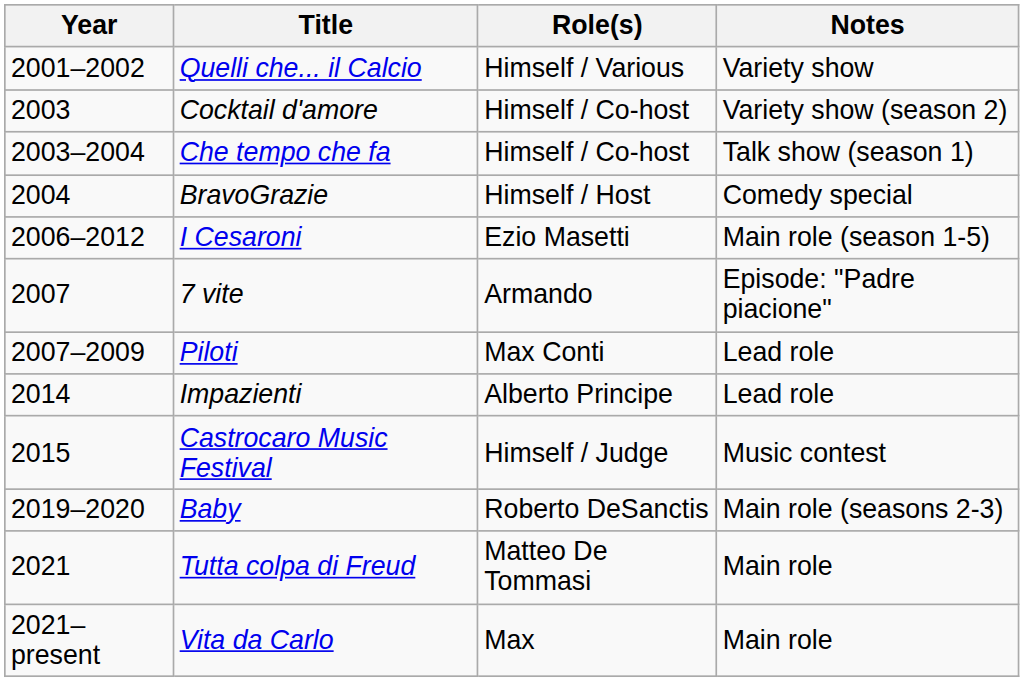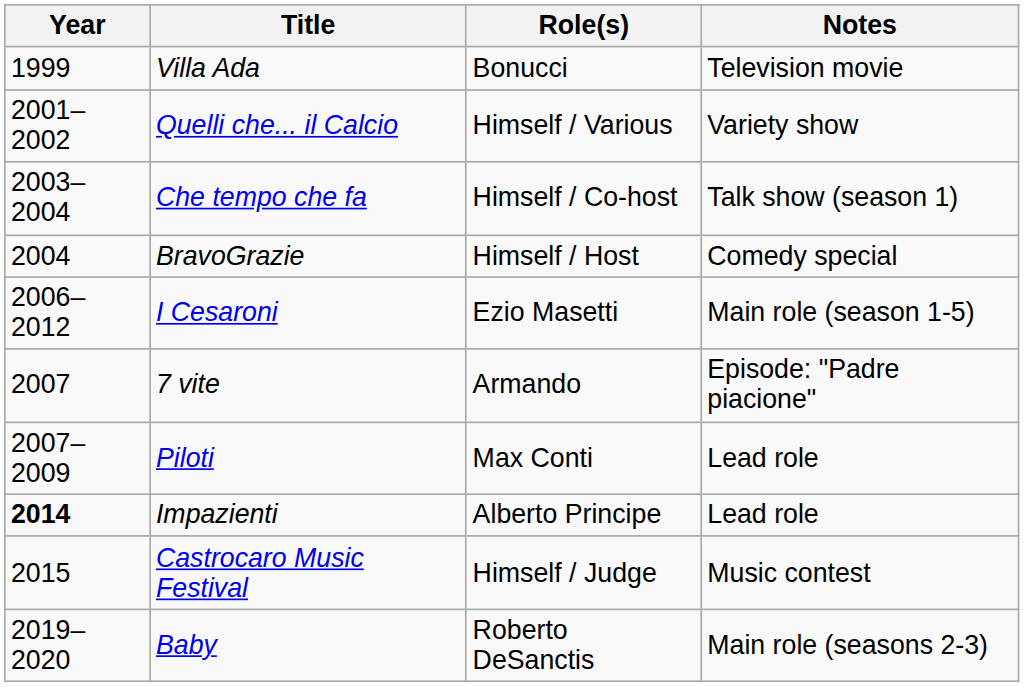+ row: 1999 | Villa Ada | Bonucci | Television movie
- row: 2003 | Cocktail d'amore | Himself / Co-host | Variety show (season 2)
Impazienti | Year: normal -> bold
- row: 2021 | Tutta colpa di Freud | Matteo De Tommasi | Main role
- row: 2021–present | Vita da Carlo | Max | Main role
